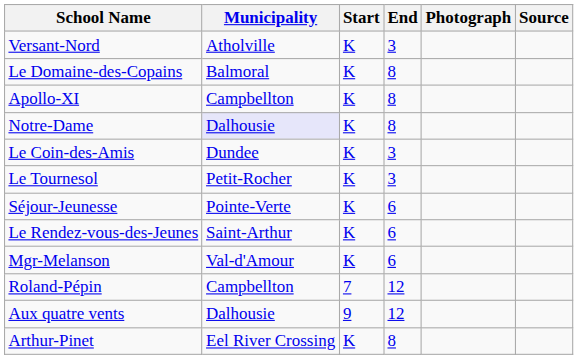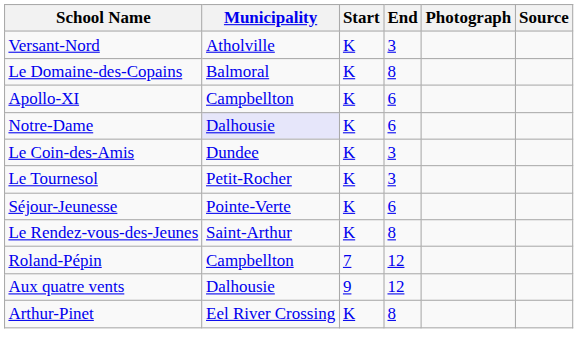Apollo-XI | End: 8 -> 6
Notre-Dame | End: 8 -> 6
Le Rendez-vous-des-Jeunes | End: 6 -> 8
- row: Mgr-Melanson | Val-d'Amour | K | 6
